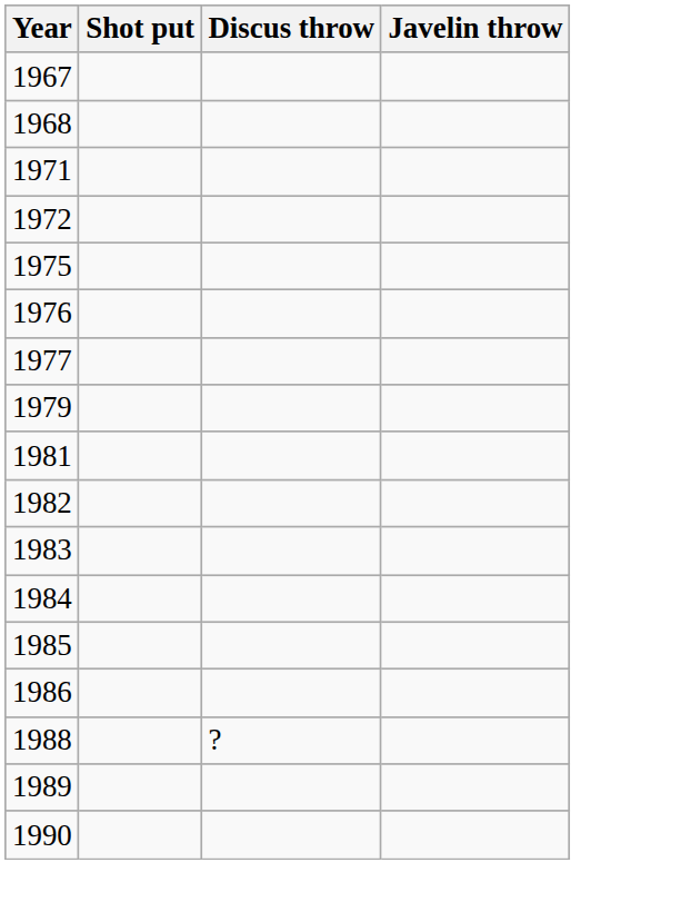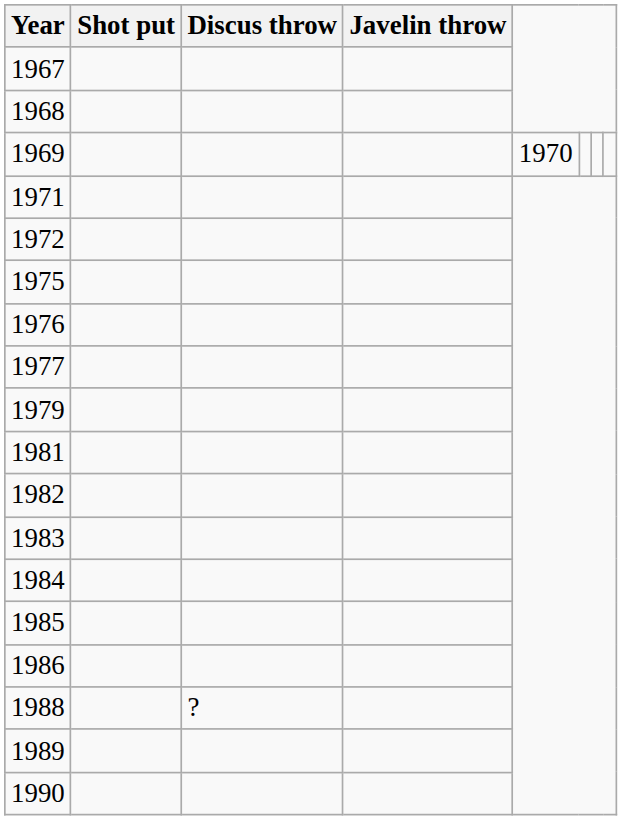+ row: 1969 | 1970
